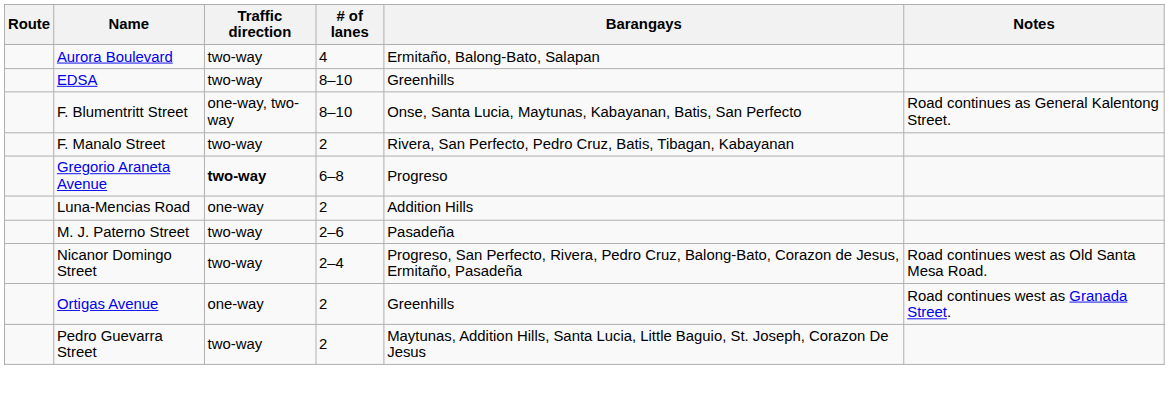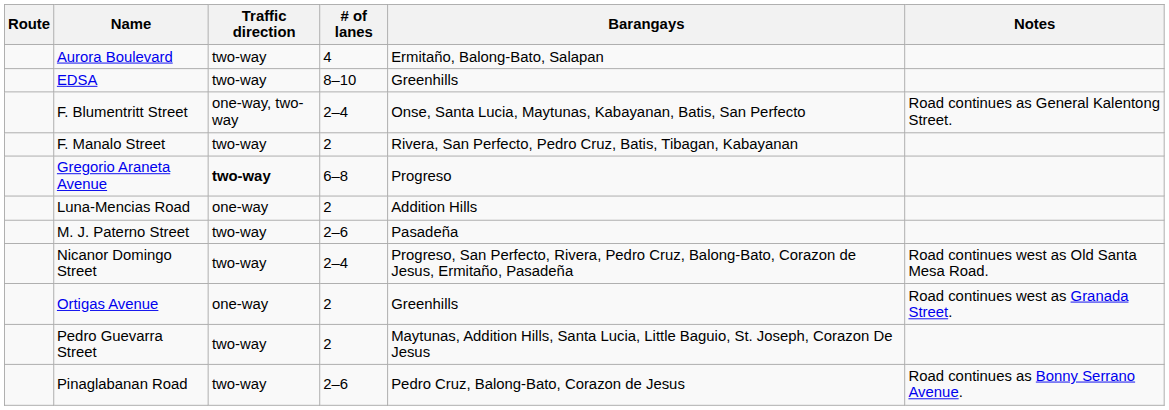F. Blumentritt Street | # of lanes: 8–10 -> 2–4
+ row: Pinaglabanan Road | two-way | 2–6 | Pedro Cruz, Balong-Bato, Corazon de Jesus | Road continues as Bonny Serrano Avenue.
